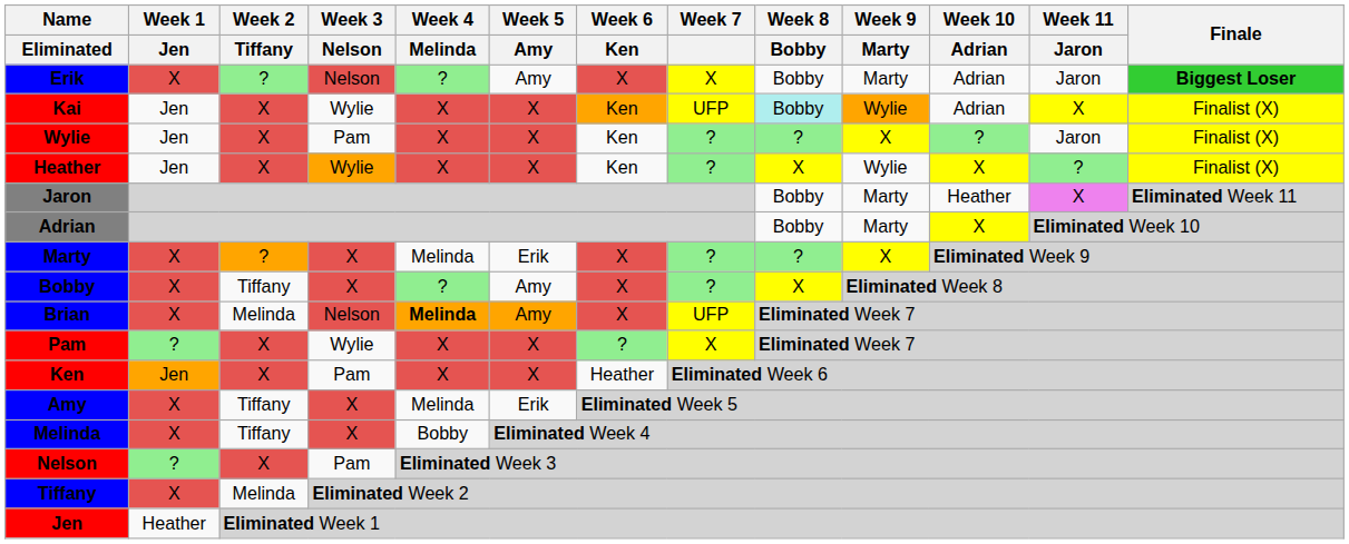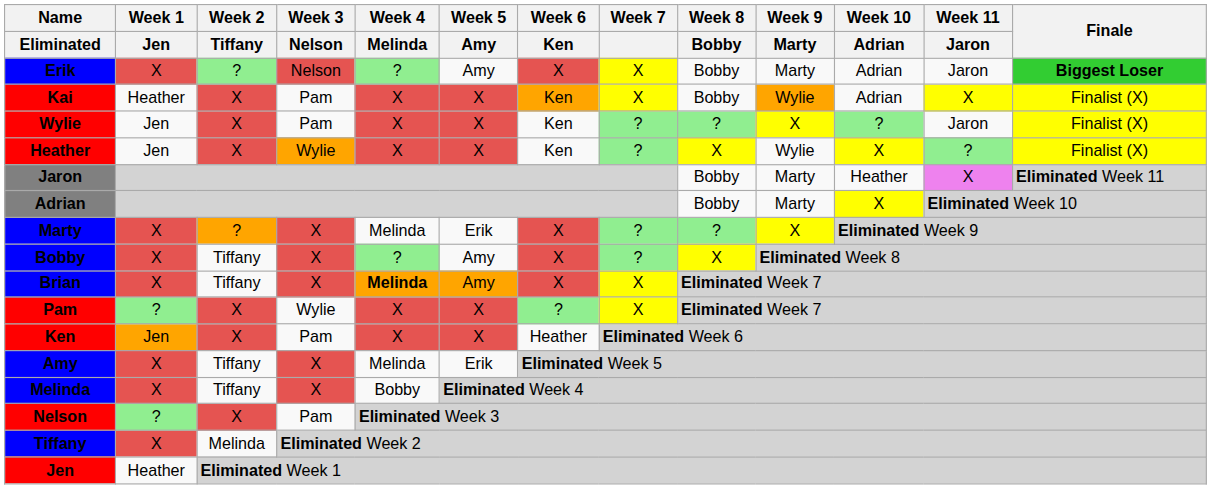Kai | Week 1 / Jen: Jen -> Heather
Kai | Week 3 / Nelson: Wylie -> Pam
Kai | Week 7: UFP -> X
Kai | Week 8 / Bobby: paleturquoise background -> no background
Brian | Week 2 / Tiffany: Melinda -> Tiffany
Brian | Week 3 / Nelson: Nelson -> X
Brian | Week 7: UFP -> X
